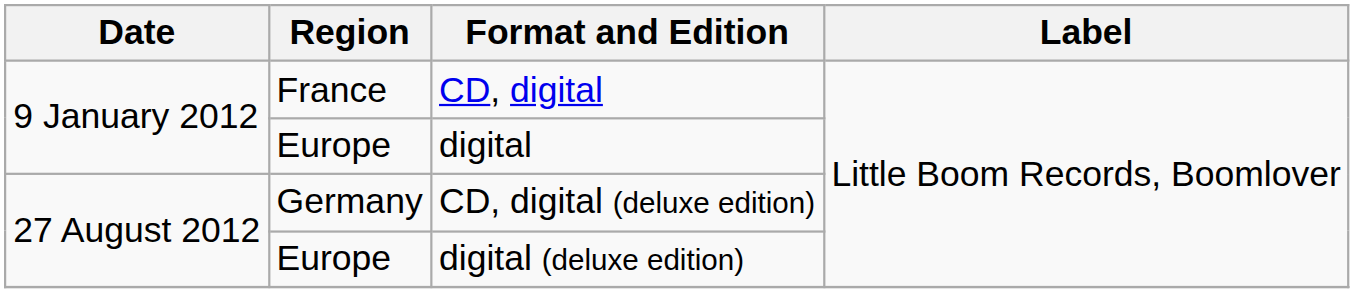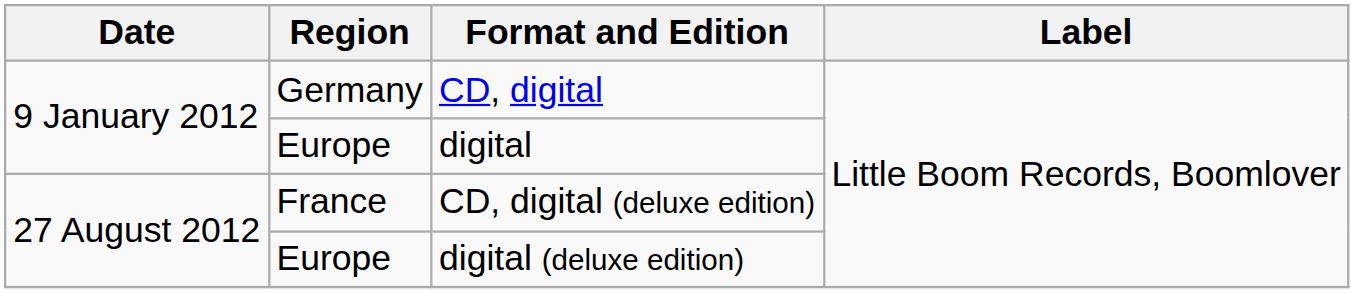CD, digital | Region: France -> Germany
CD, digital (deluxe edition) | Region: Germany -> France
